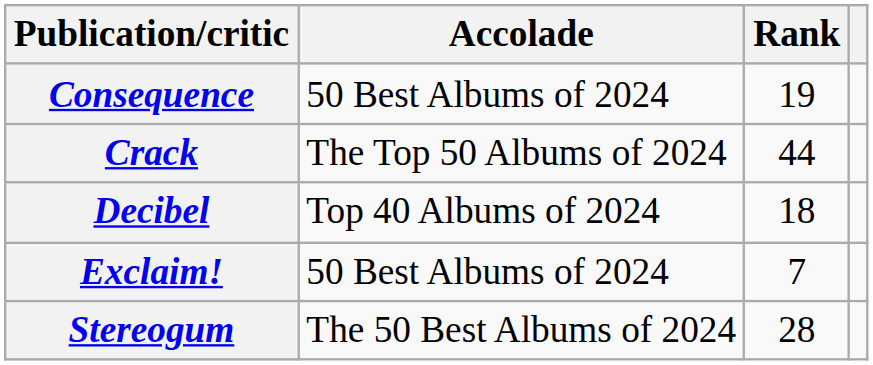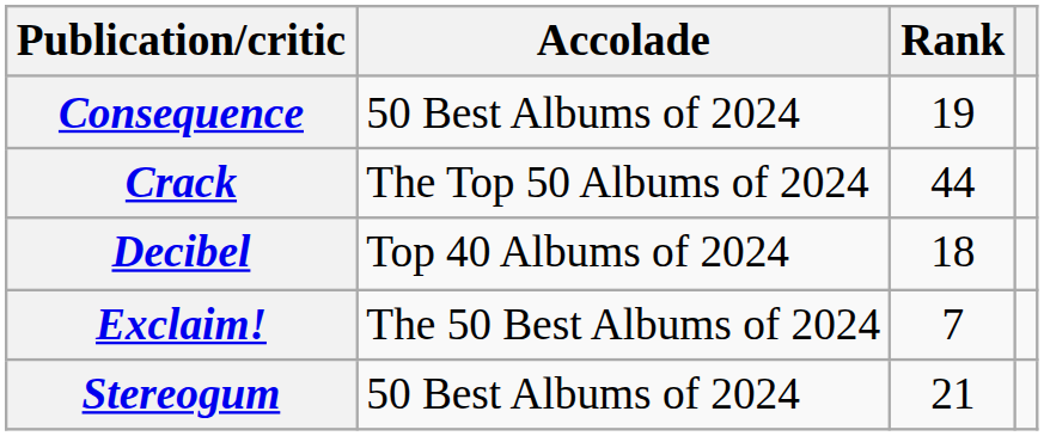Exclaim! | Accolade: 50 Best Albums of 2024 -> The 50 Best Albums of 2024
Stereogum | Accolade: The 50 Best Albums of 2024 -> 50 Best Albums of 2024
Stereogum | Rank: 28 -> 21
